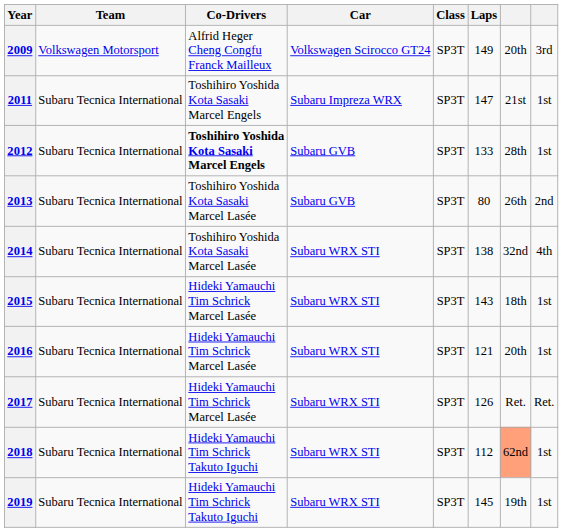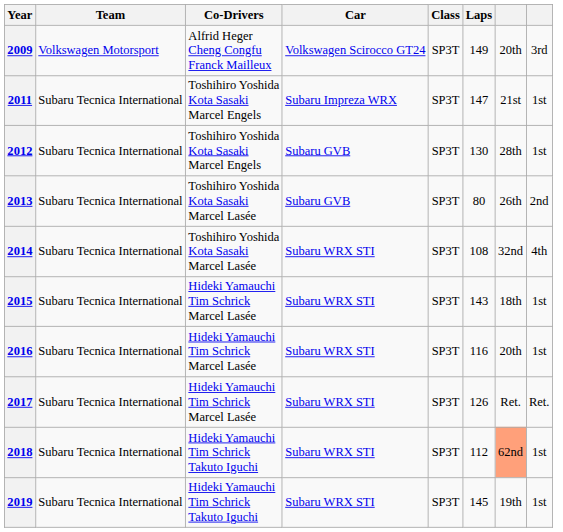2012 | Co-Drivers: bold -> normal
2012 | Laps: 133 -> 130
2014 | Laps: 138 -> 108
2016 | Laps: 121 -> 116
